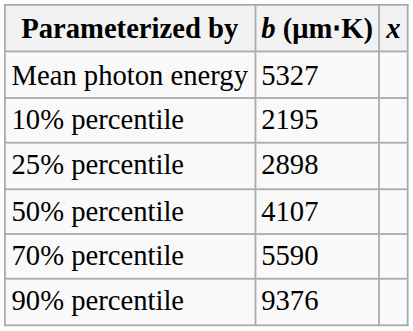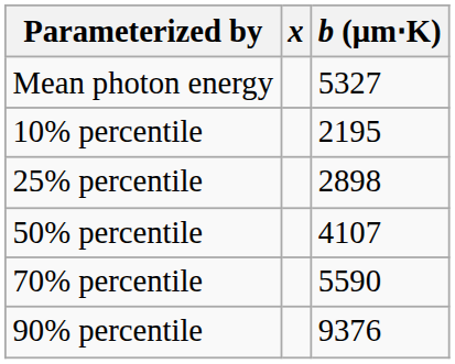columns swapped: x <-> b (μm⋅K)
